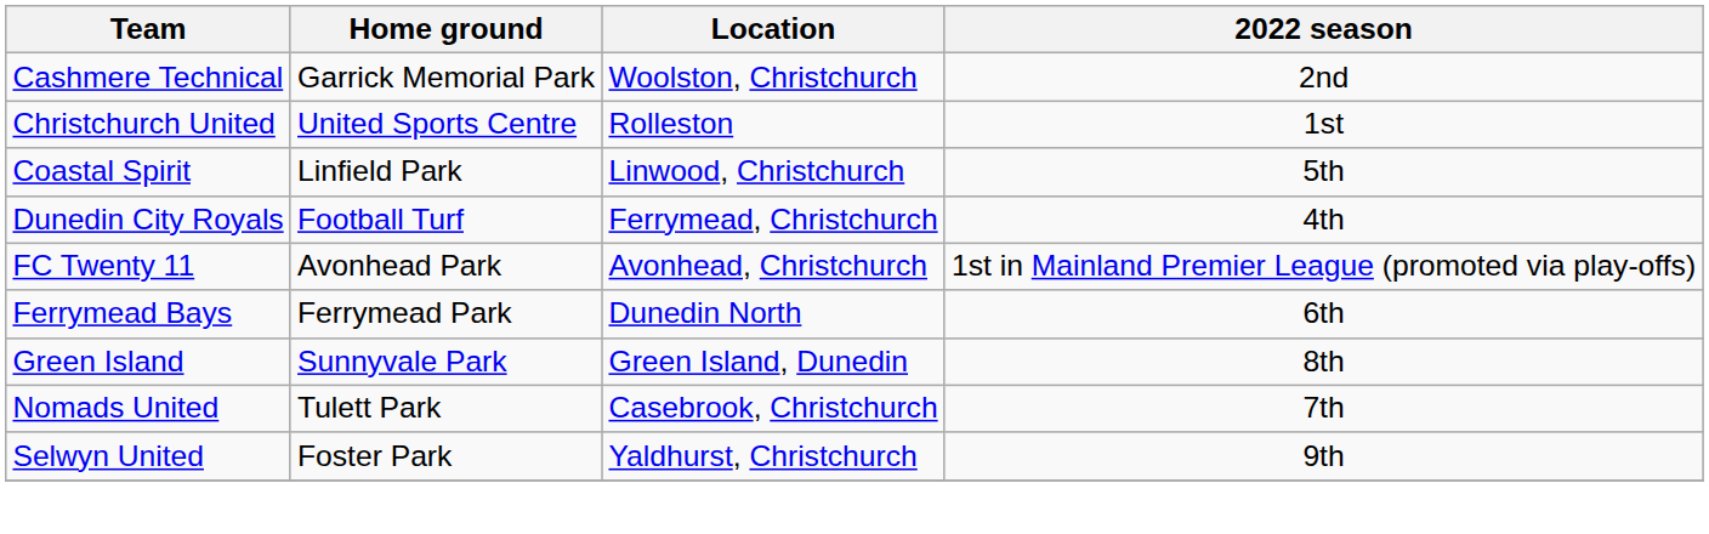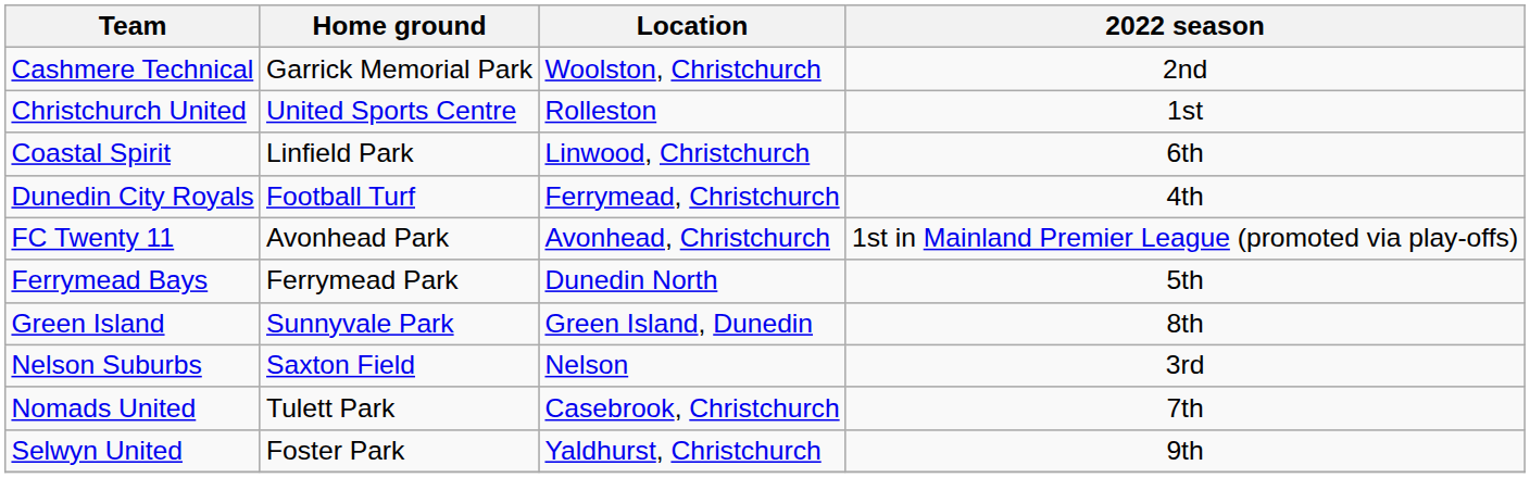Coastal Spirit | 2022 season: 5th -> 6th
Ferrymead Bays | 2022 season: 6th -> 5th
+ row: Nelson Suburbs | Saxton Field | Nelson | 3rd
